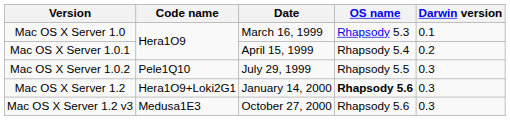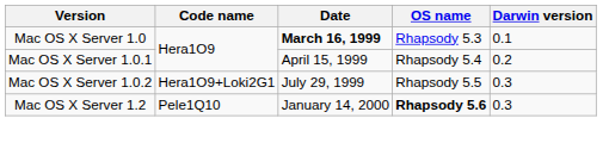Mac OS X Server 1.0 | Date: normal -> bold
Mac OS X Server 1.0.2 | Code name: Pele1Q10 -> Hera1O9+Loki2G1
Mac OS X Server 1.2 | Code name: Hera1O9+Loki2G1 -> Pele1Q10
- row: Mac OS X Server 1.2 v3 | Medusa1E3 | October 27, 2000 | Rhapsody 5.6 | 0.3
